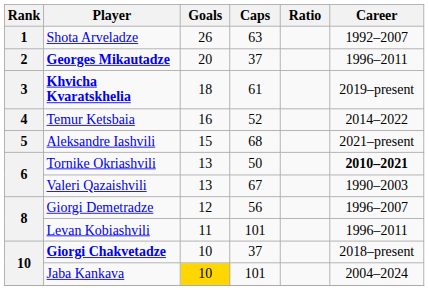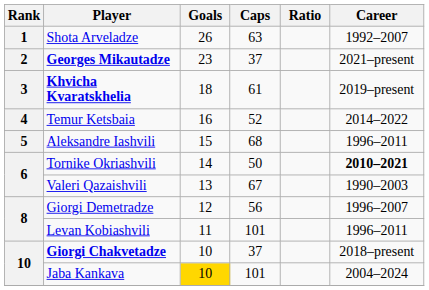Georges Mikautadze | Goals: 20 -> 23
Georges Mikautadze | Career: 1996–2011 -> 2021–present
Aleksandre Iashvili | Career: 2021–present -> 1996–2011
Tornike Okriashvili | Goals: 13 -> 14
